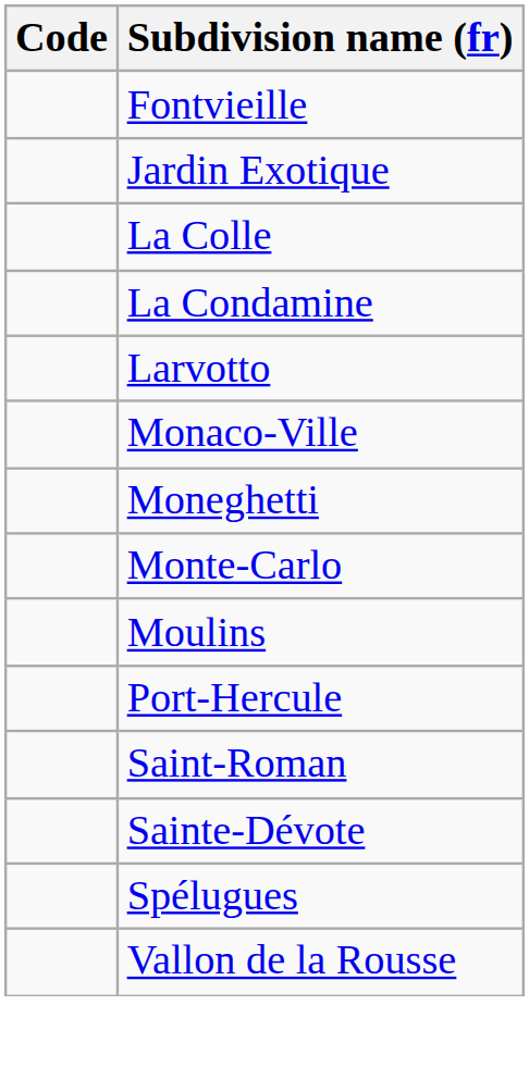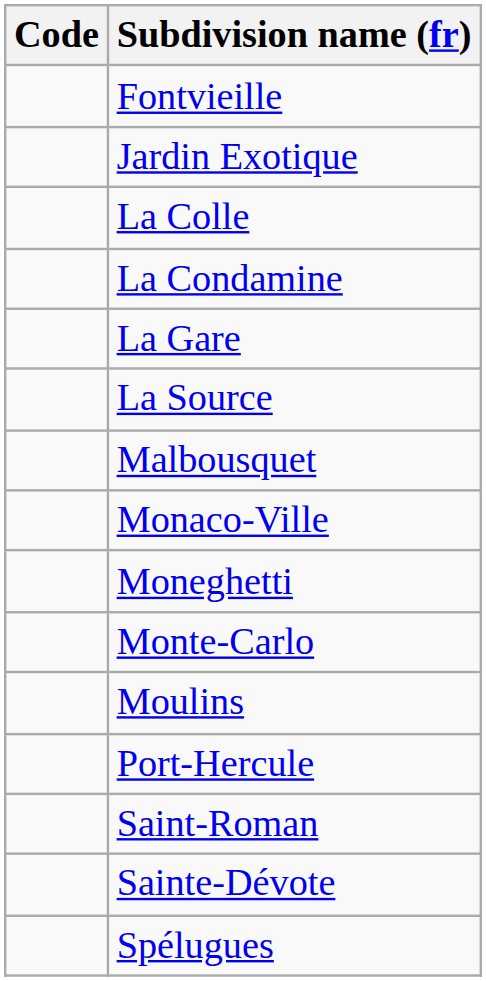+ row: La Gare
+ row: La Source
- row: Larvotto
+ row: Malbousquet
- row: Vallon de la Rousse
